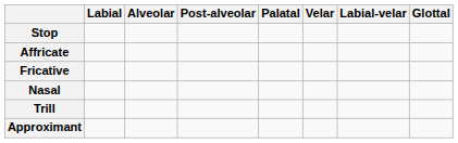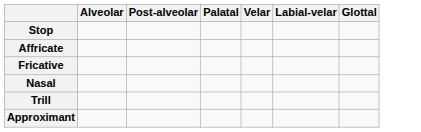- column: Labial
